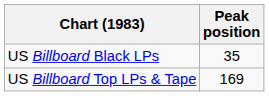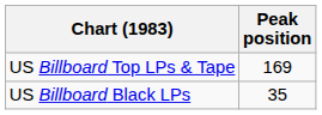rows swapped: US Billboard Top LPs & Tape <-> US Billboard Black LPs
